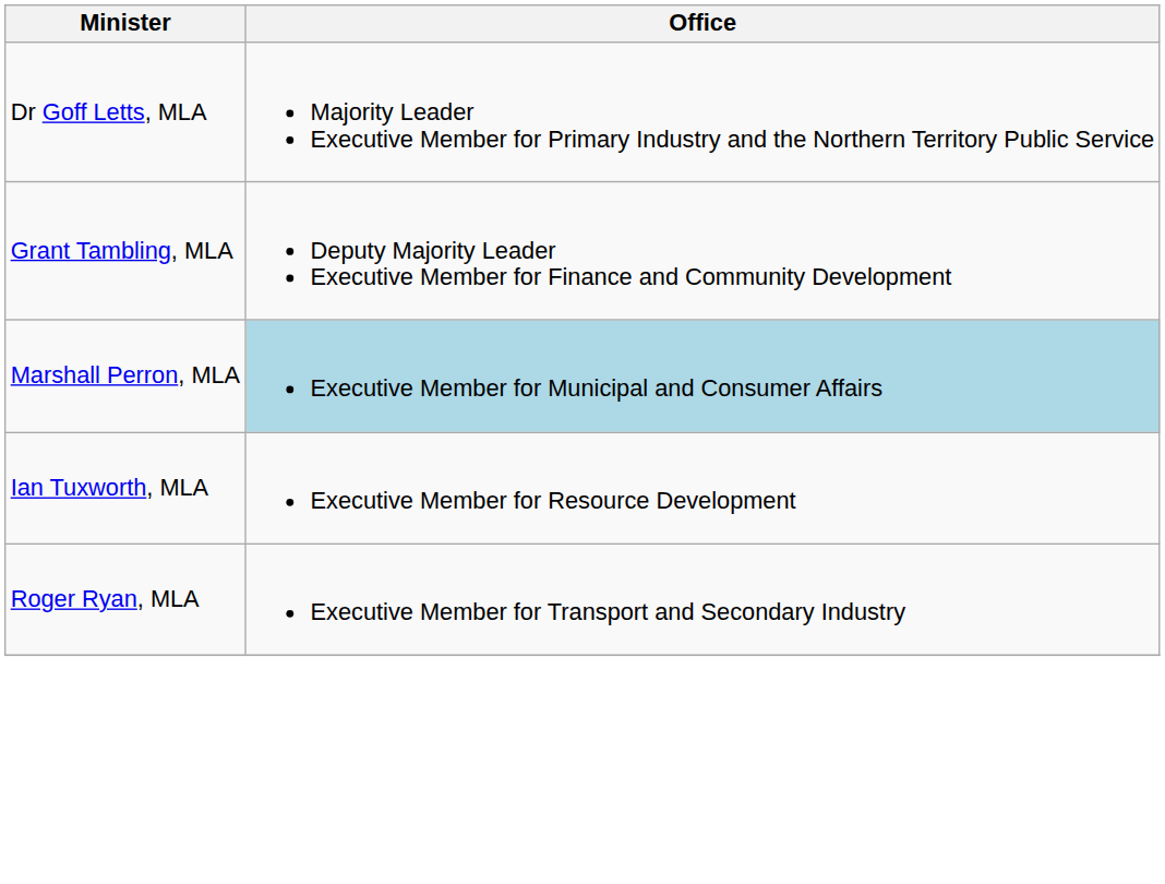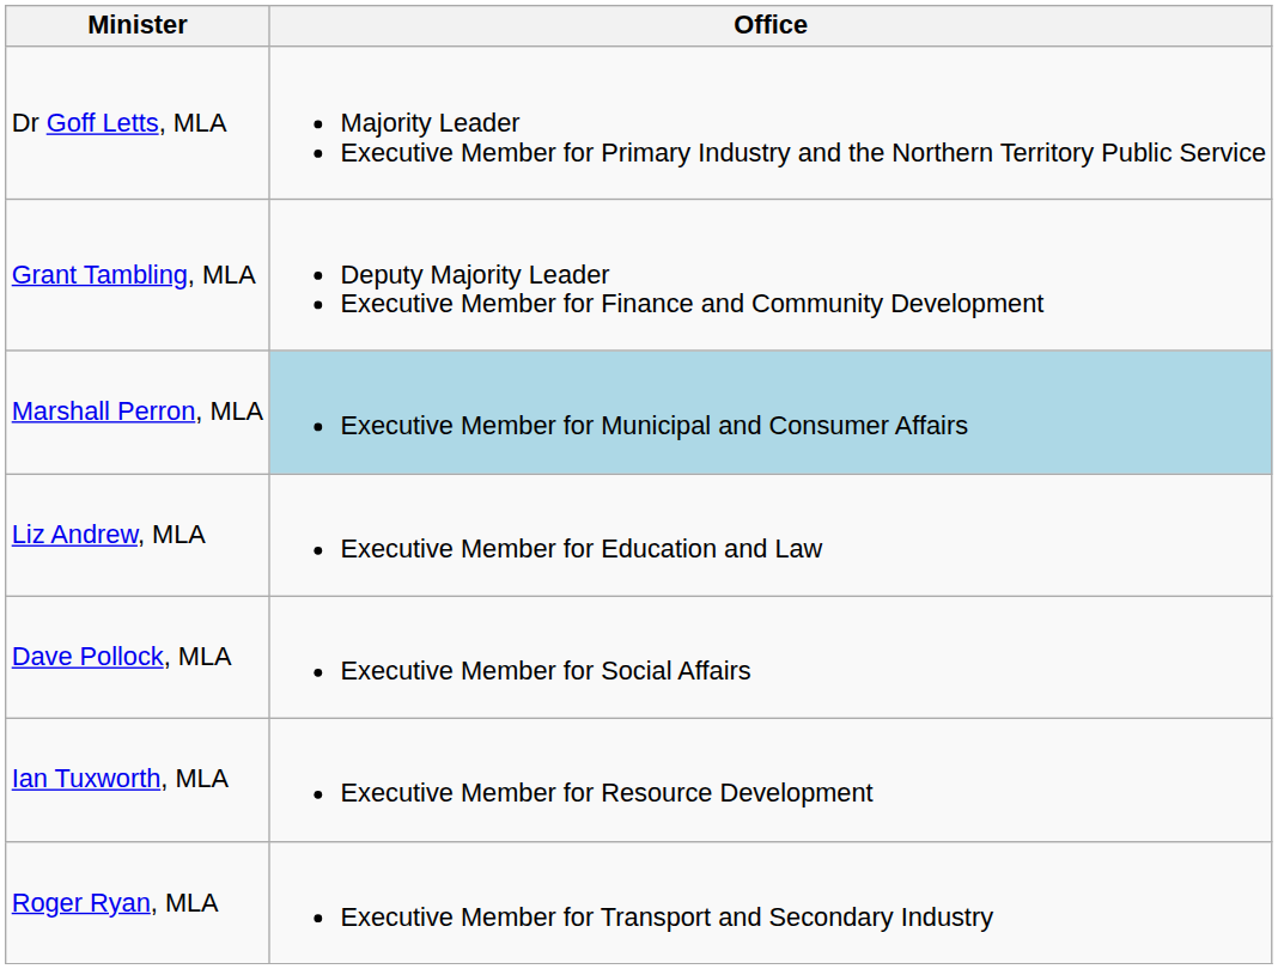+ row: Liz Andrew, MLA | Executive Member for Education and Law
+ row: Dave Pollock, MLA | Executive Member for Social Affairs
